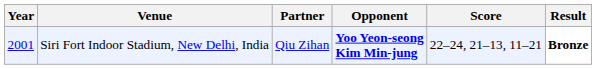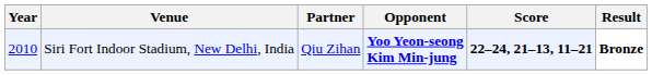Siri Fort Indoor Stadium, New Delhi, India | Year: 2001 -> 2010
Siri Fort Indoor Stadium, New Delhi, India | Score: normal -> bold
